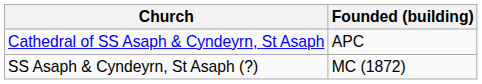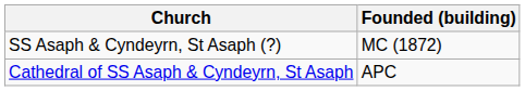rows swapped: Cathedral of SS Asaph & Cyndeyrn, St Asaph <-> SS Asaph & Cyndeyrn, St Asaph (?)
